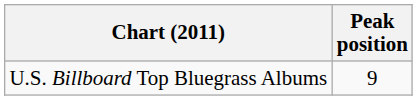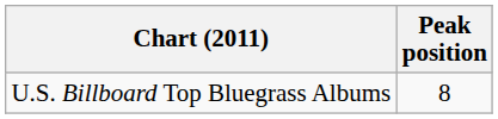U.S. Billboard Top Bluegrass Albums | Peak position: 9 -> 8
